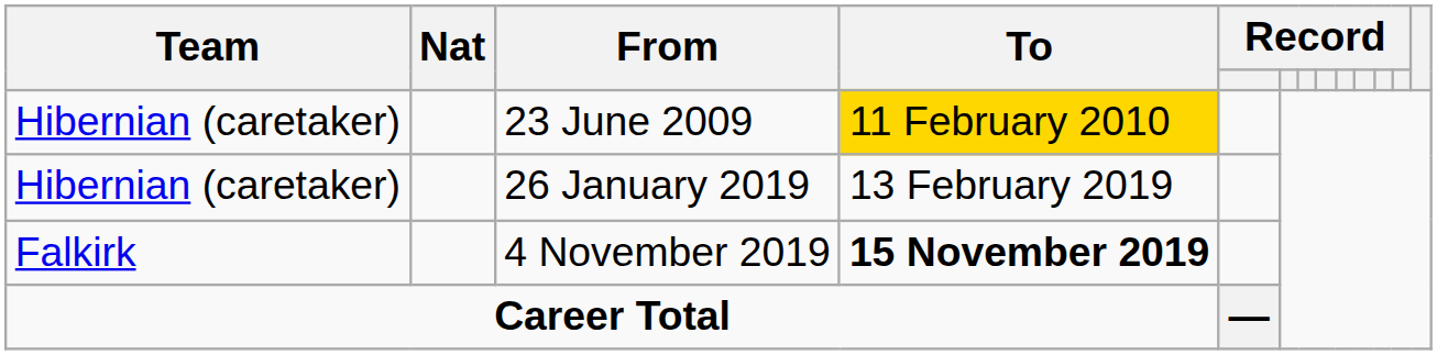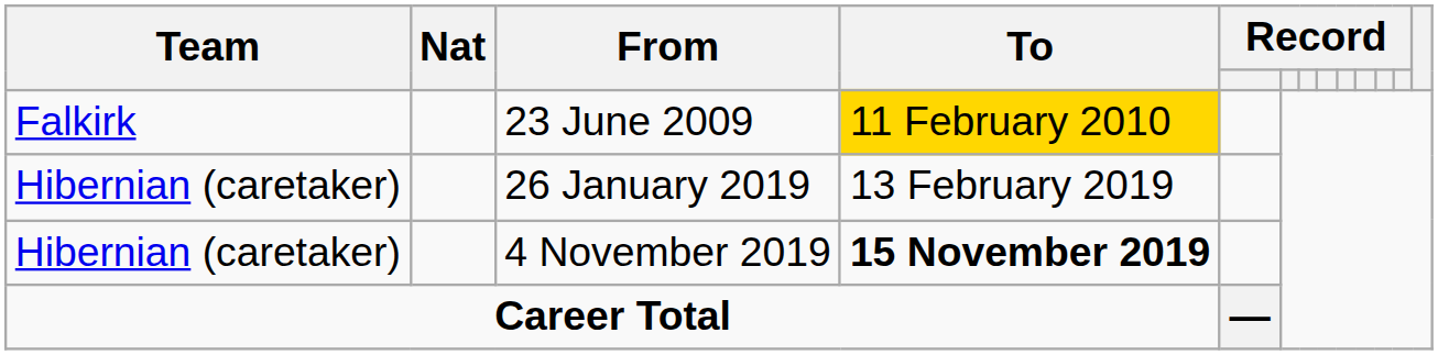23 June 2009 | Team: Hibernian (caretaker) -> Falkirk
4 November 2019 | Team: Falkirk -> Hibernian (caretaker)
